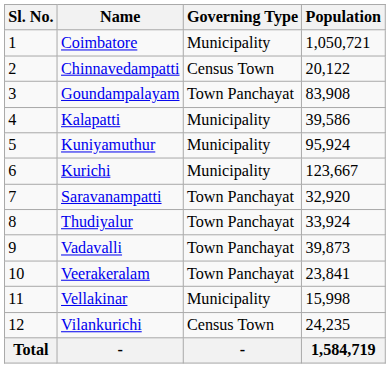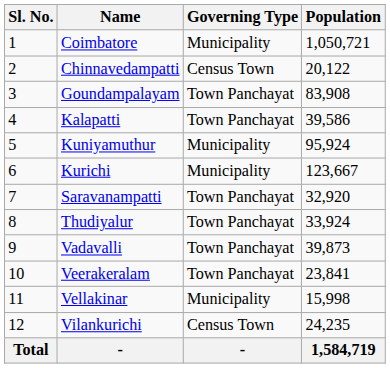Kalapatti | Governing Type: Municipality -> Town Panchayat
